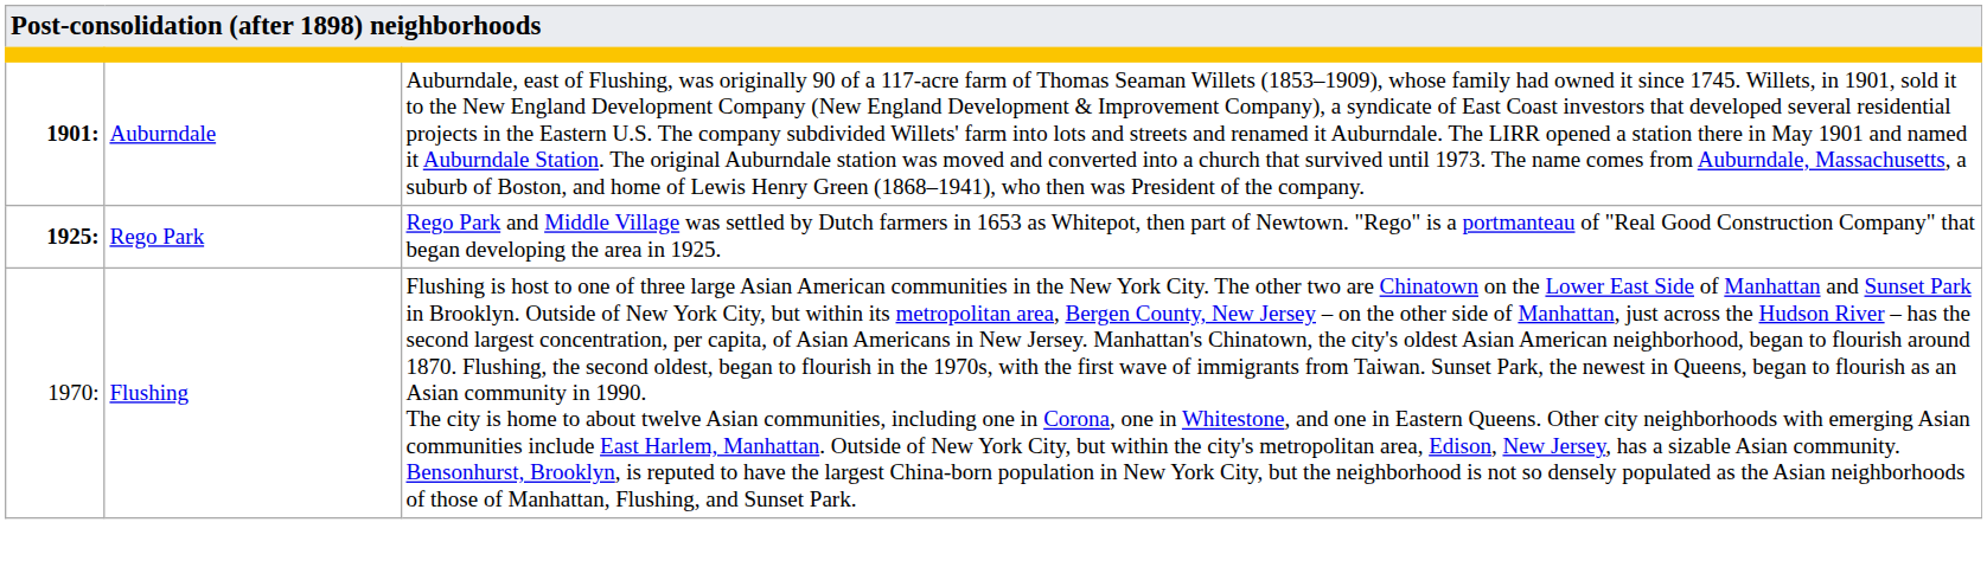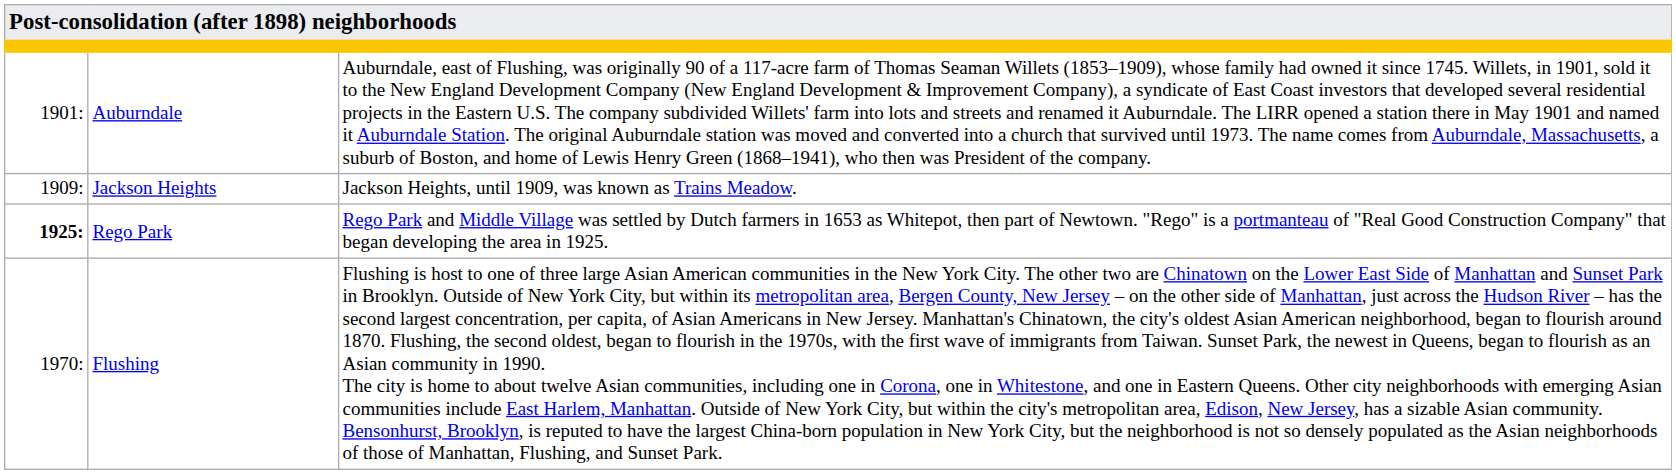Auburndale | column 1: bold -> normal
+ row: 1909: | Jackson Heights | Jackson Heights, until 1909, was known as Trains Meadow.
